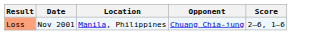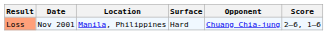+ column: Surface | Hard
